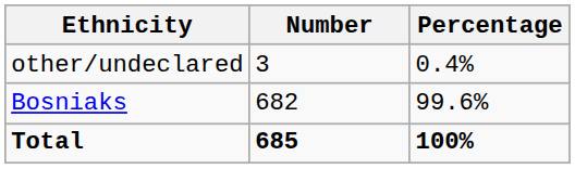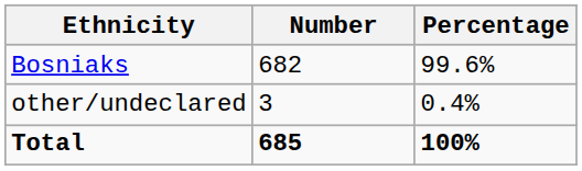rows swapped: Bosniaks <-> other/undeclared
